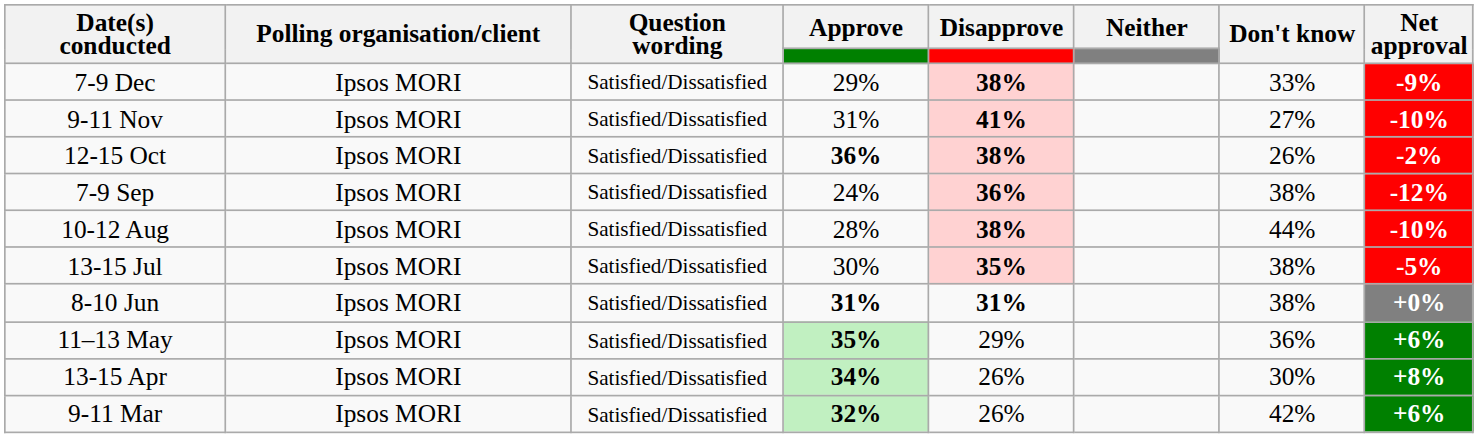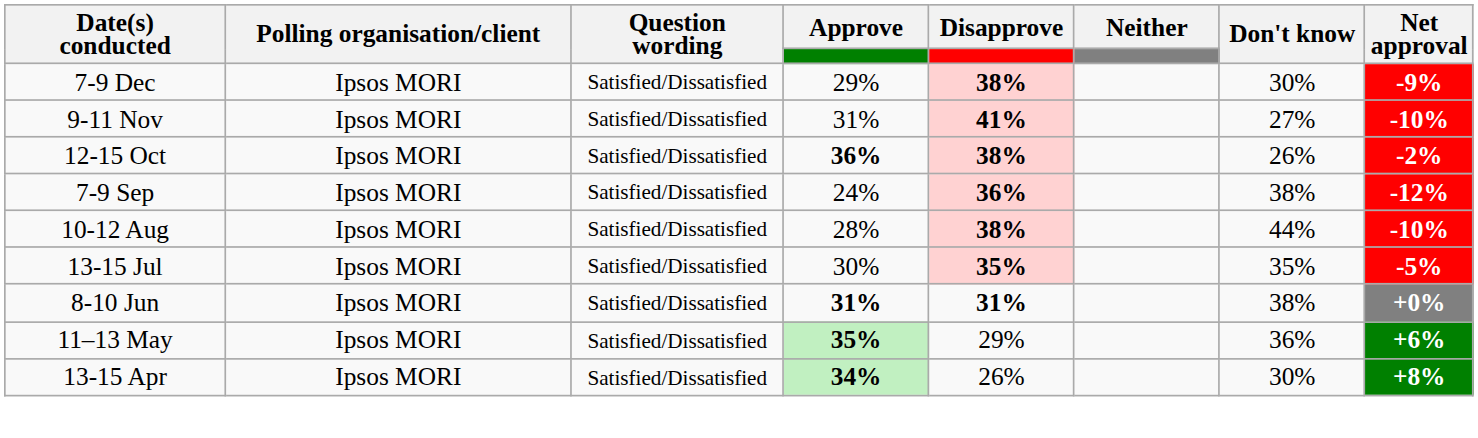7-9 Dec | Don't know: 33% -> 30%
13-15 Jul | Don't know: 38% -> 35%
- row: 9-11 Mar | Ipsos MORI | Satisfied/Dissatisfied | 32% | 26% | 42% | +6%
